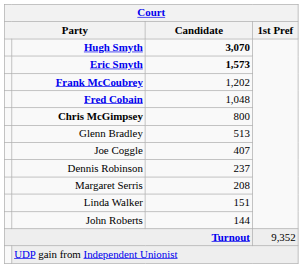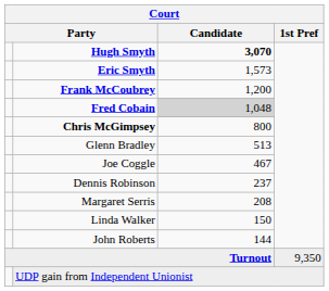Eric Smyth | Candidate: bold -> normal
Frank McCoubrey | Candidate: 1,202 -> 1,200
Fred Cobain | Candidate: no background -> lightgrey background
Joe Coggle | Candidate: 407 -> 467
Linda Walker | Candidate: 151 -> 150
Turnout | 1st Pref: 9,352 -> 9,350
